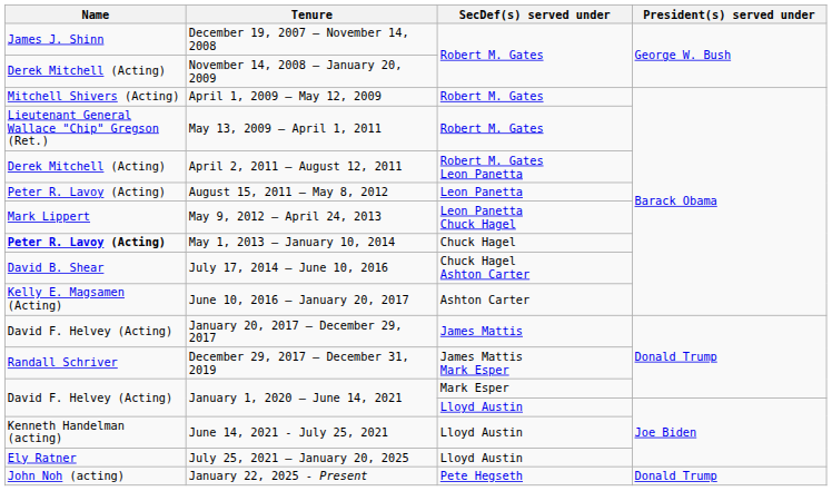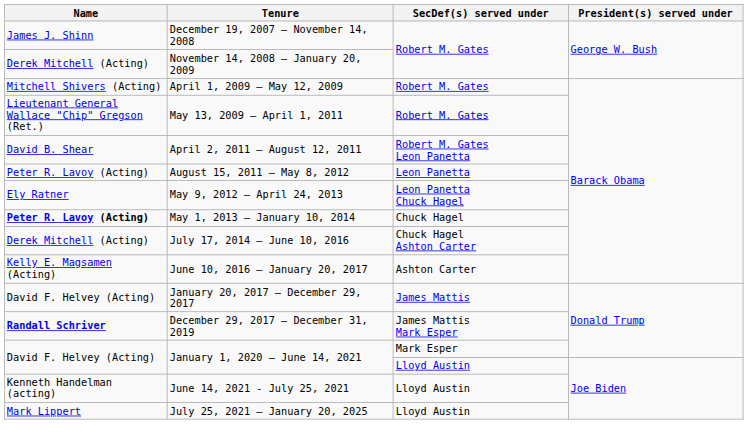April 2, 2011 – August 12, 2011 | Name: Derek Mitchell (Acting) -> David B. Shear
May 9, 2012 – April 24, 2013 | Name: Mark Lippert -> Ely Ratner
July 17, 2014 – June 10, 2016 | Name: David B. Shear -> Derek Mitchell (Acting)
December 29, 2017 – December 31, 2019 | Name: normal -> bold
July 25, 2021 – January 20, 2025 | Name: Ely Ratner -> Mark Lippert
- row: John Noh (acting) | January 22, 2025 - Present | Pete Hegseth | Donald Trump
